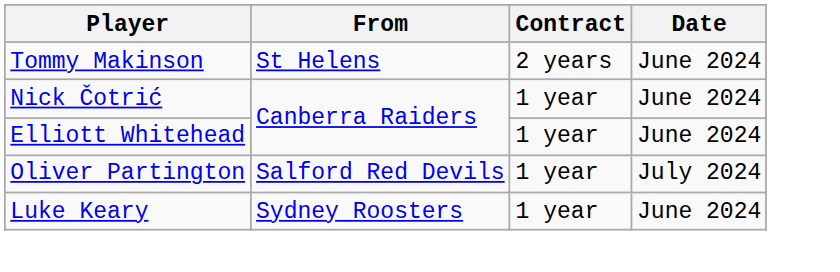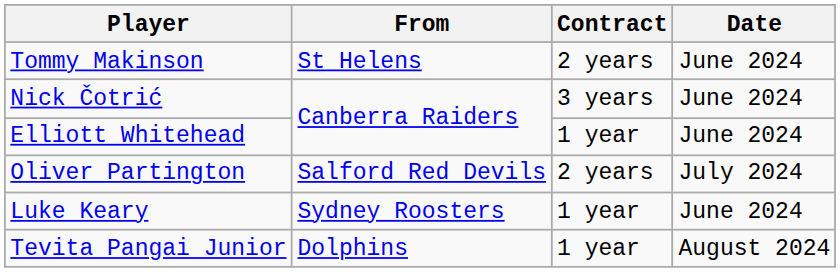Nick Čotrić | Contract: 1 year -> 3 years
Oliver Partington | Contract: 1 year -> 2 years
+ row: Tevita Pangai Junior | Dolphins | 1 year | August 2024
